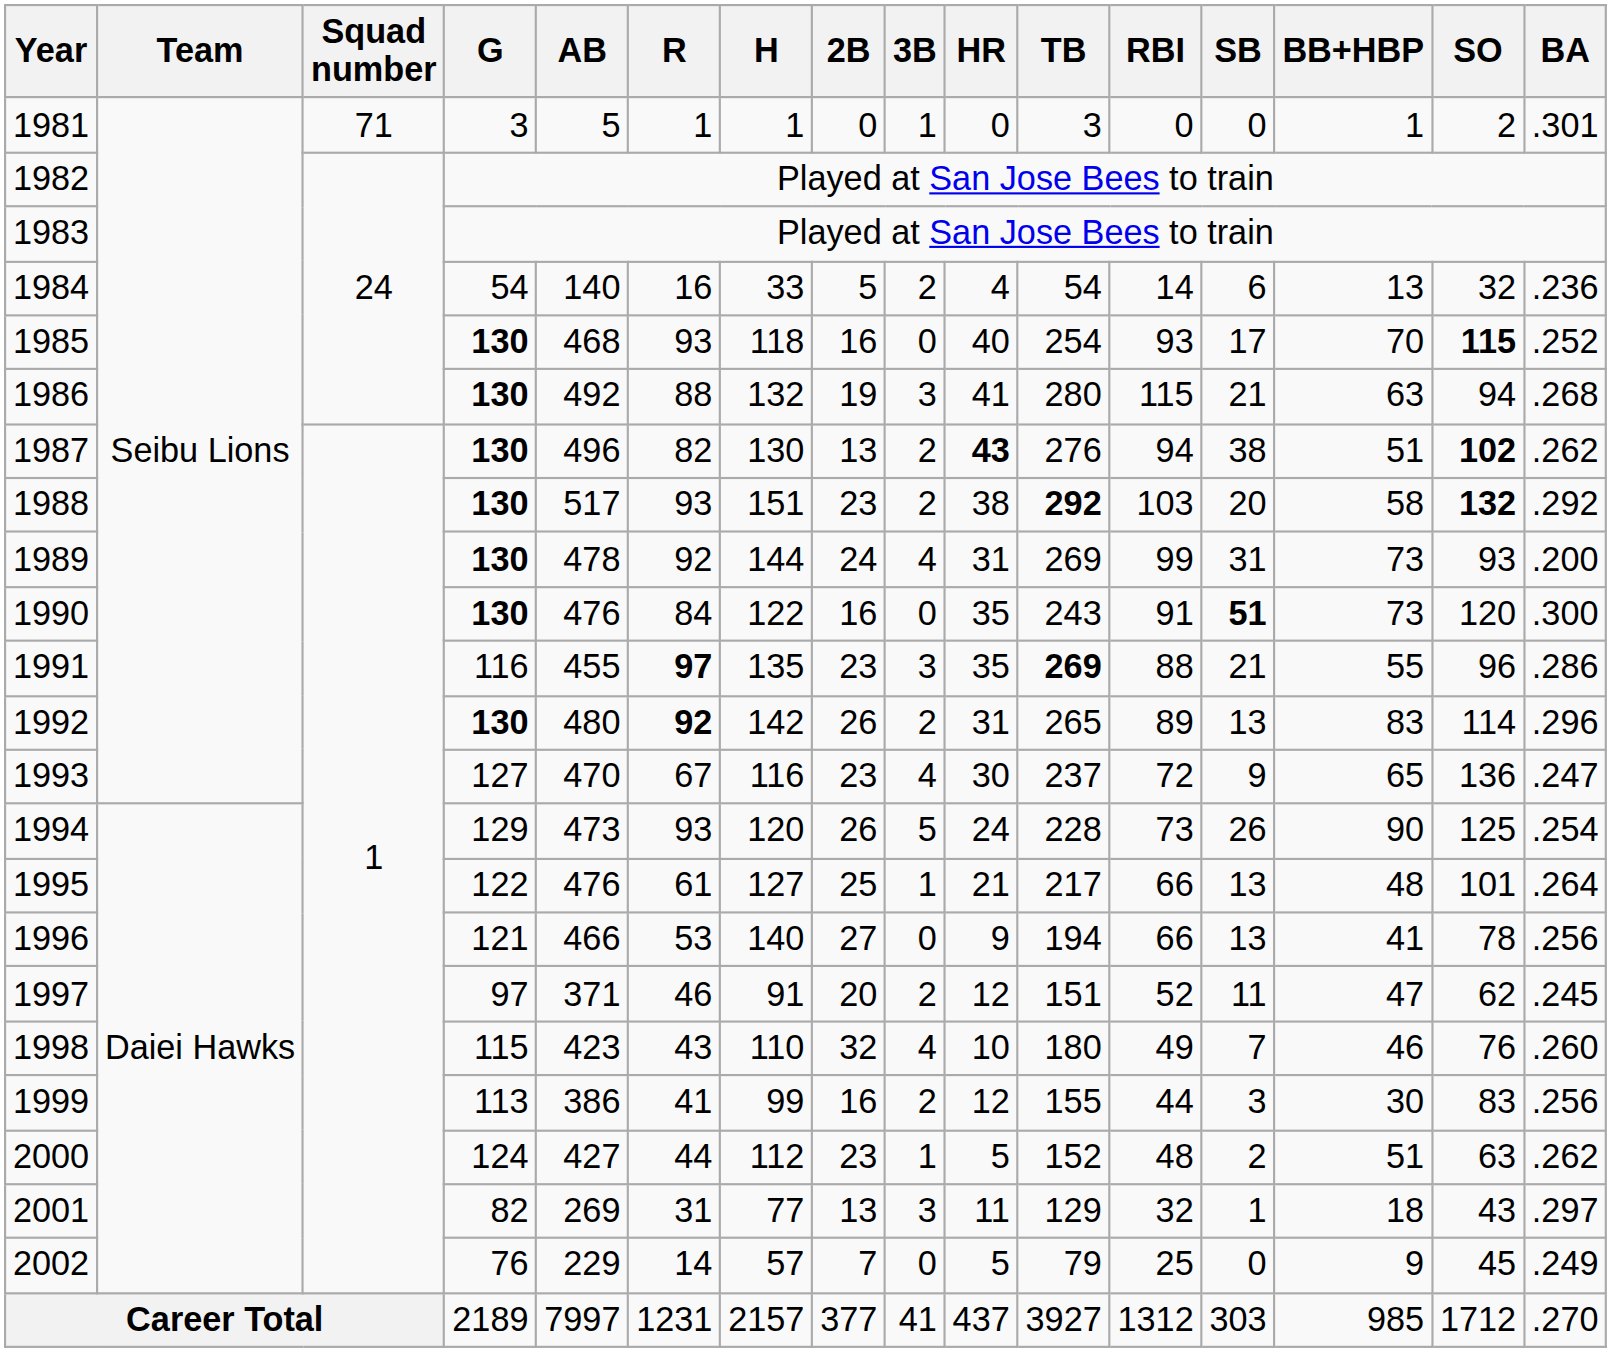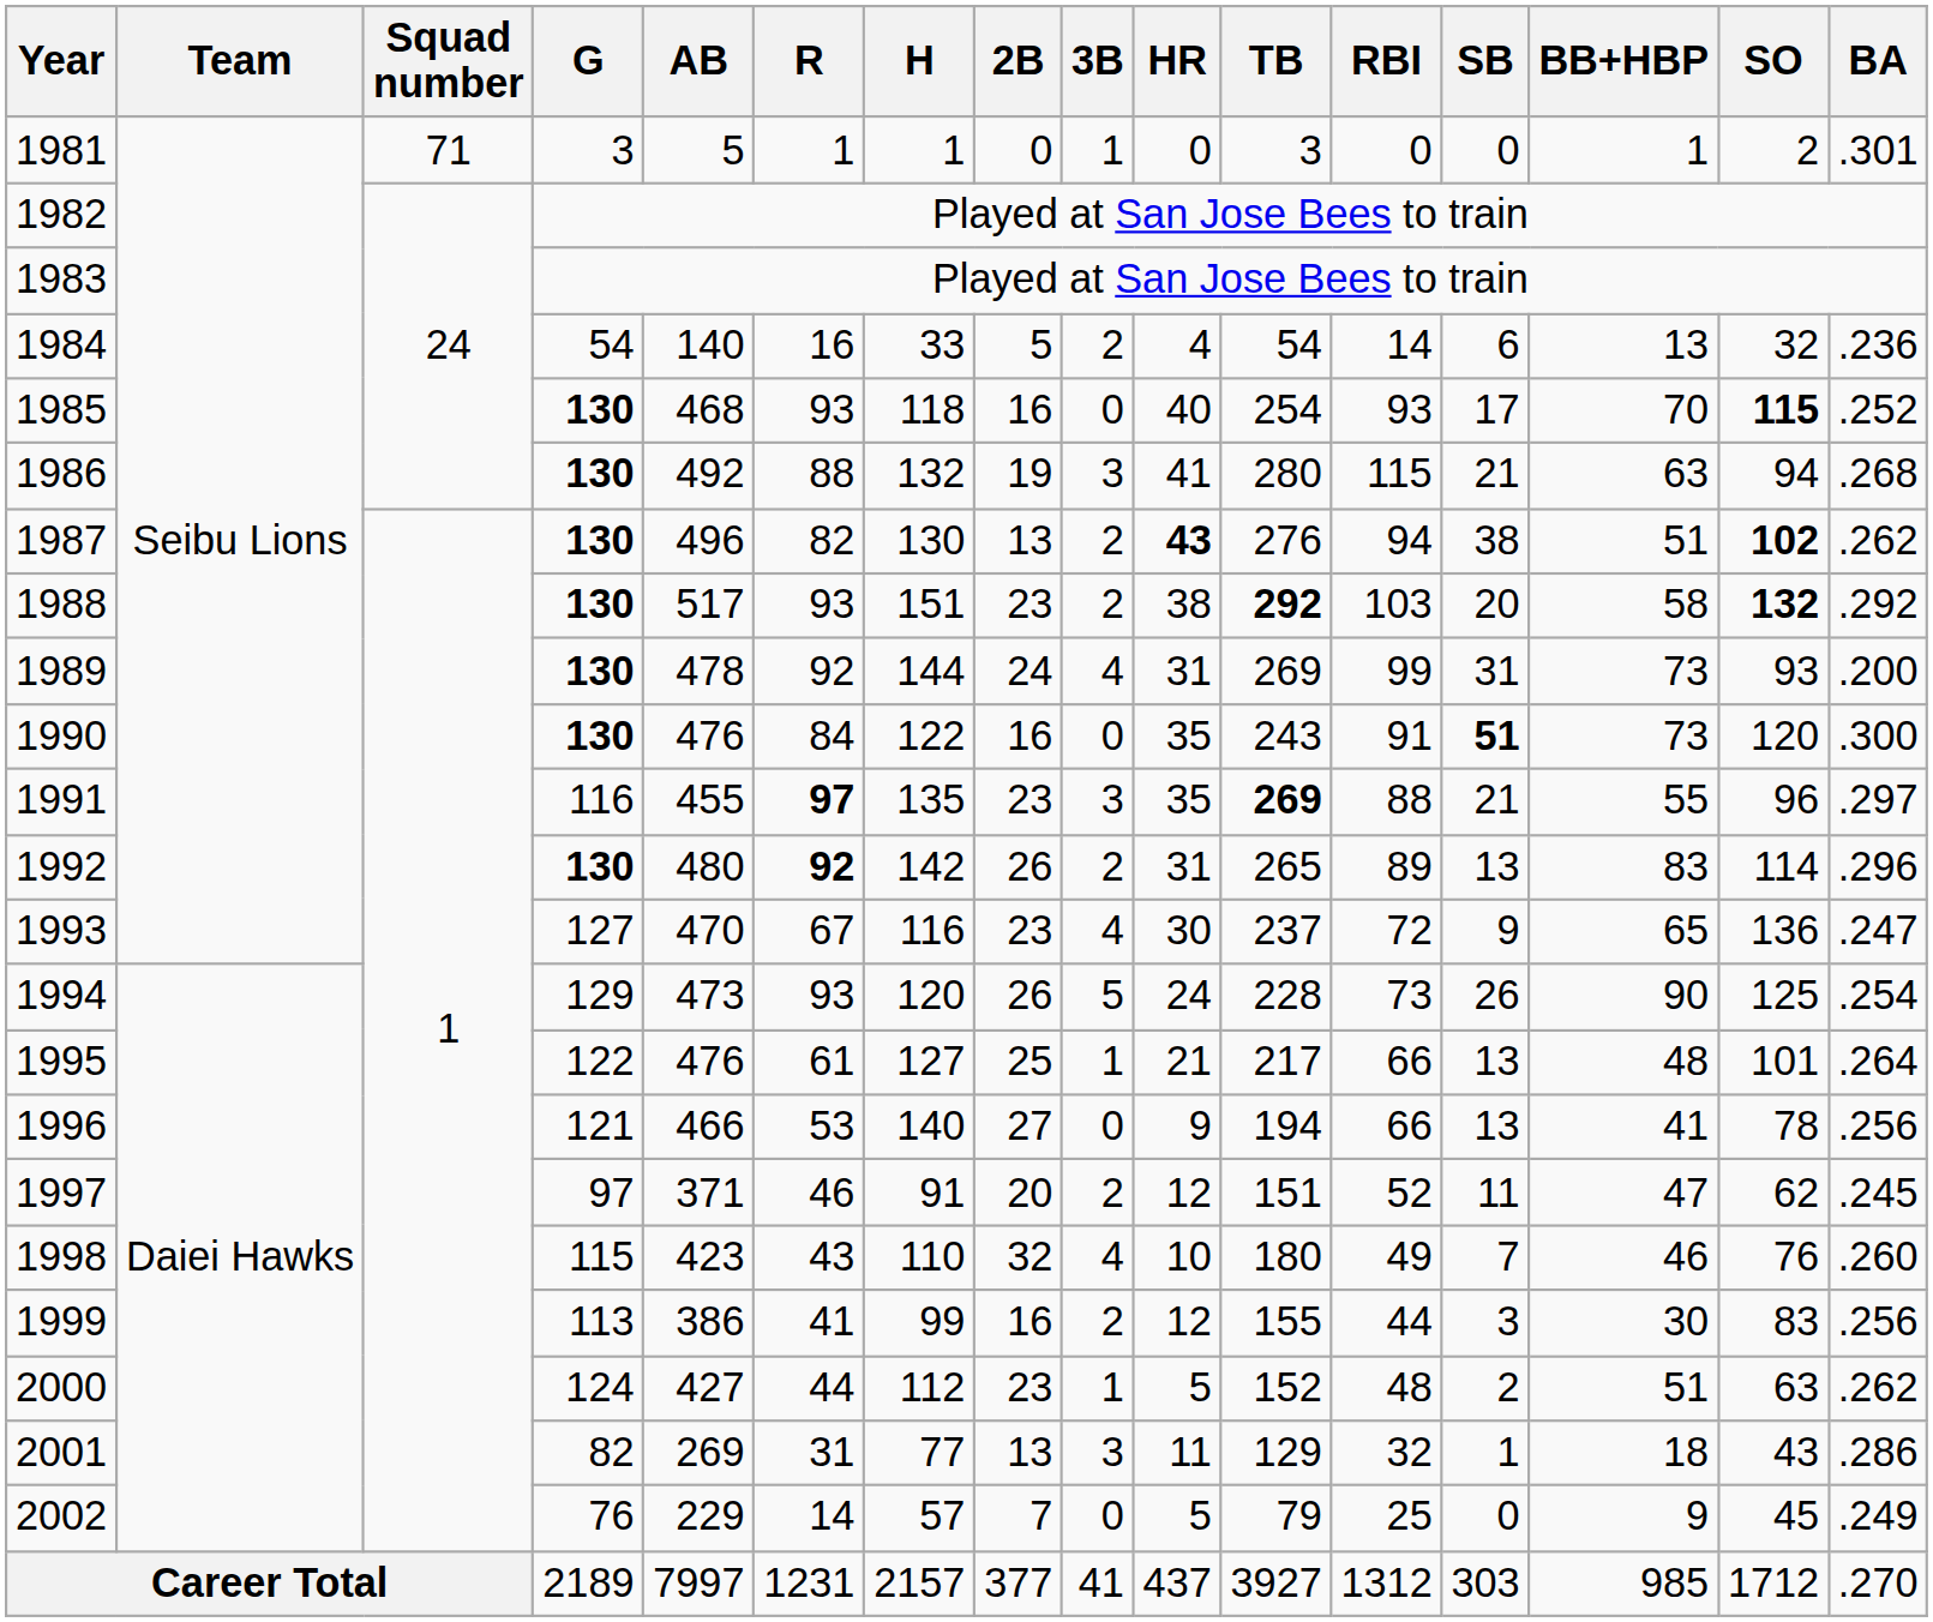1991 | BA: .286 -> .297
2001 | BA: .297 -> .286
